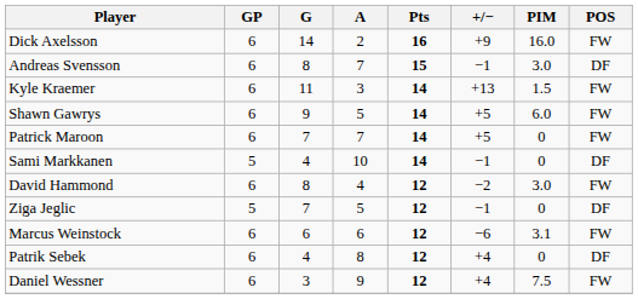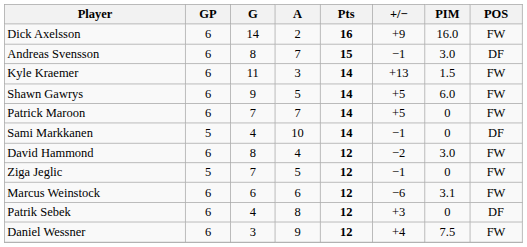Ziga Jeglic | POS: DF -> FW
Patrik Sebek | +/−: +4 -> +3
